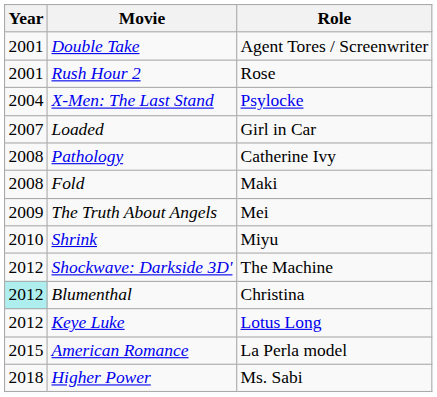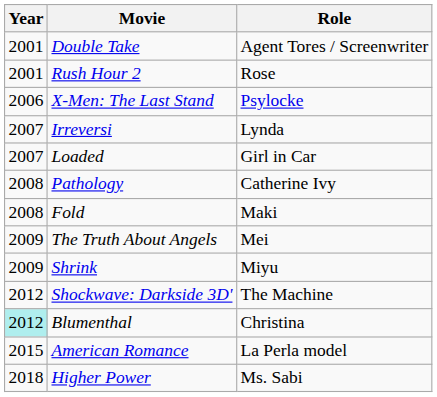X-Men: The Last Stand | Year: 2004 -> 2006
+ row: 2007 | Irreversi | Lynda
Shrink | Year: 2010 -> 2009
- row: 2012 | Keye Luke | Lotus Long
